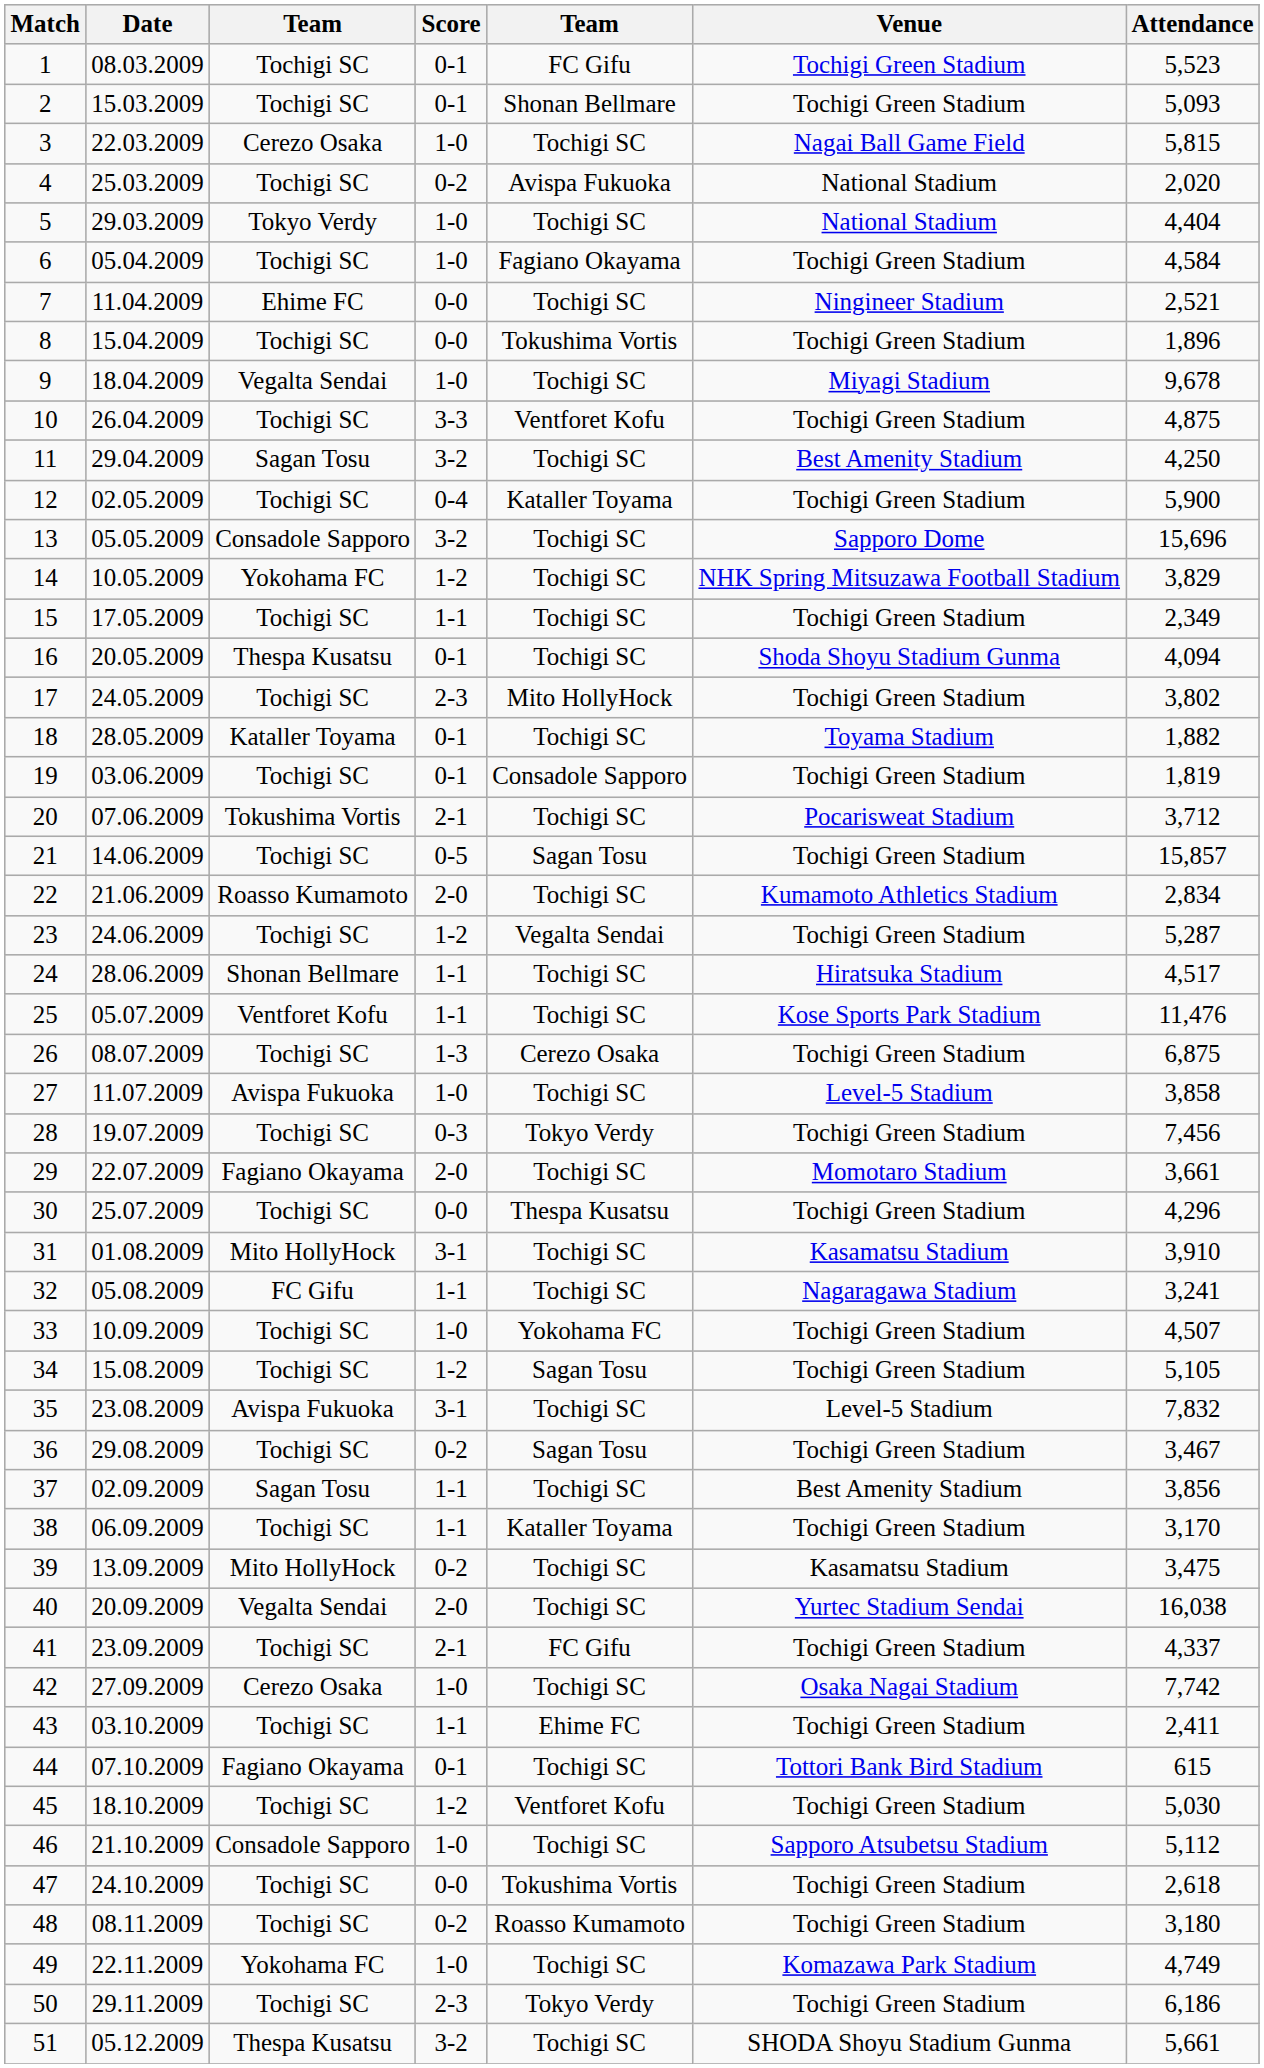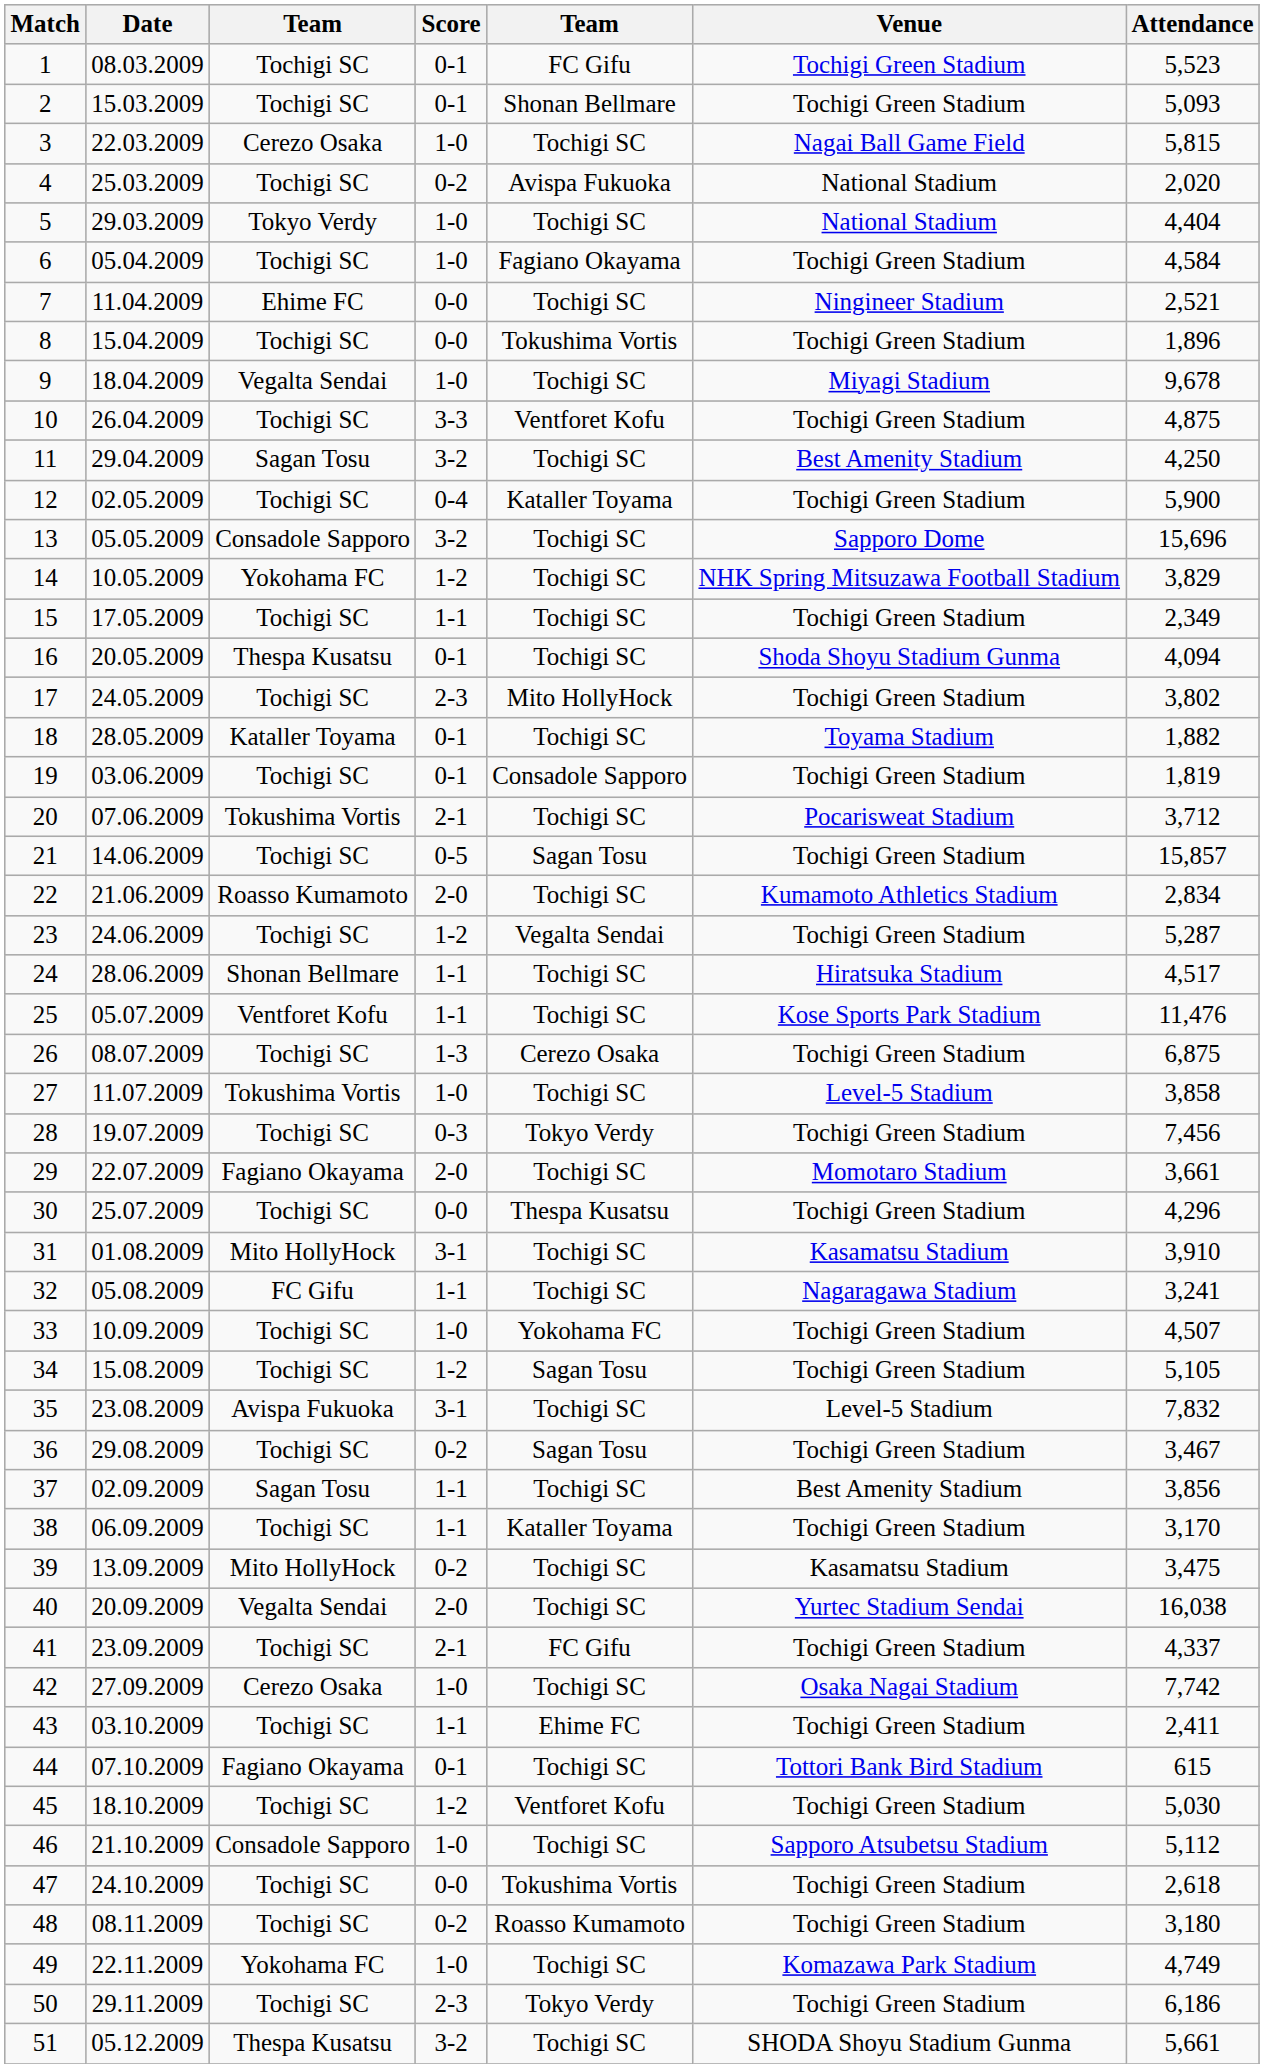27 | column 3: Avispa Fukuoka -> Tokushima Vortis
